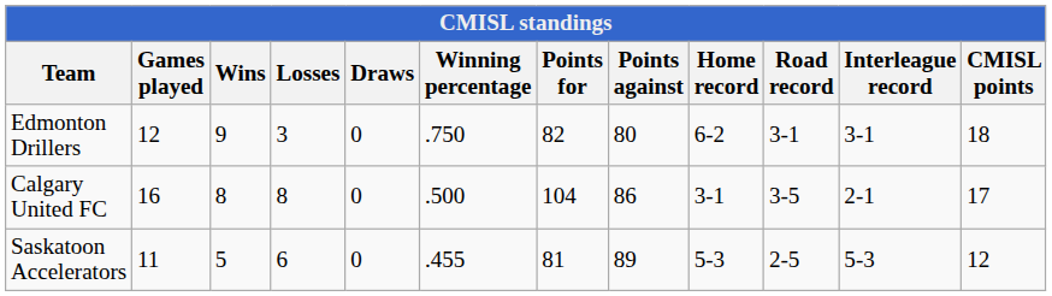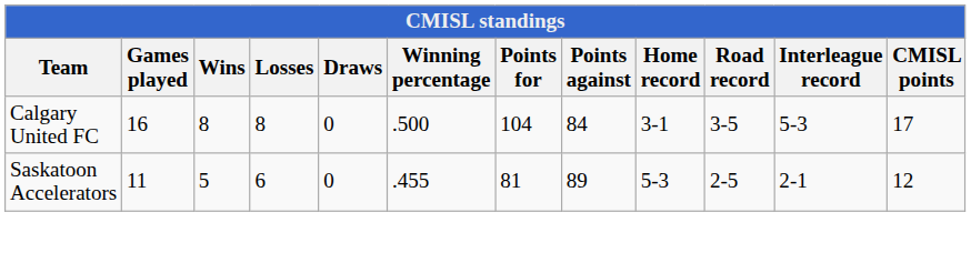- row: Edmonton Drillers | 12 | 9 | 3 | 0 | .750 | 82 | 80 | 6-2 | 3-1 | 3-1 | 18
Calgary United FC | Points against: 86 -> 84
Calgary United FC | Interleague record: 2-1 -> 5-3
Saskatoon Accelerators | Interleague record: 5-3 -> 2-1
